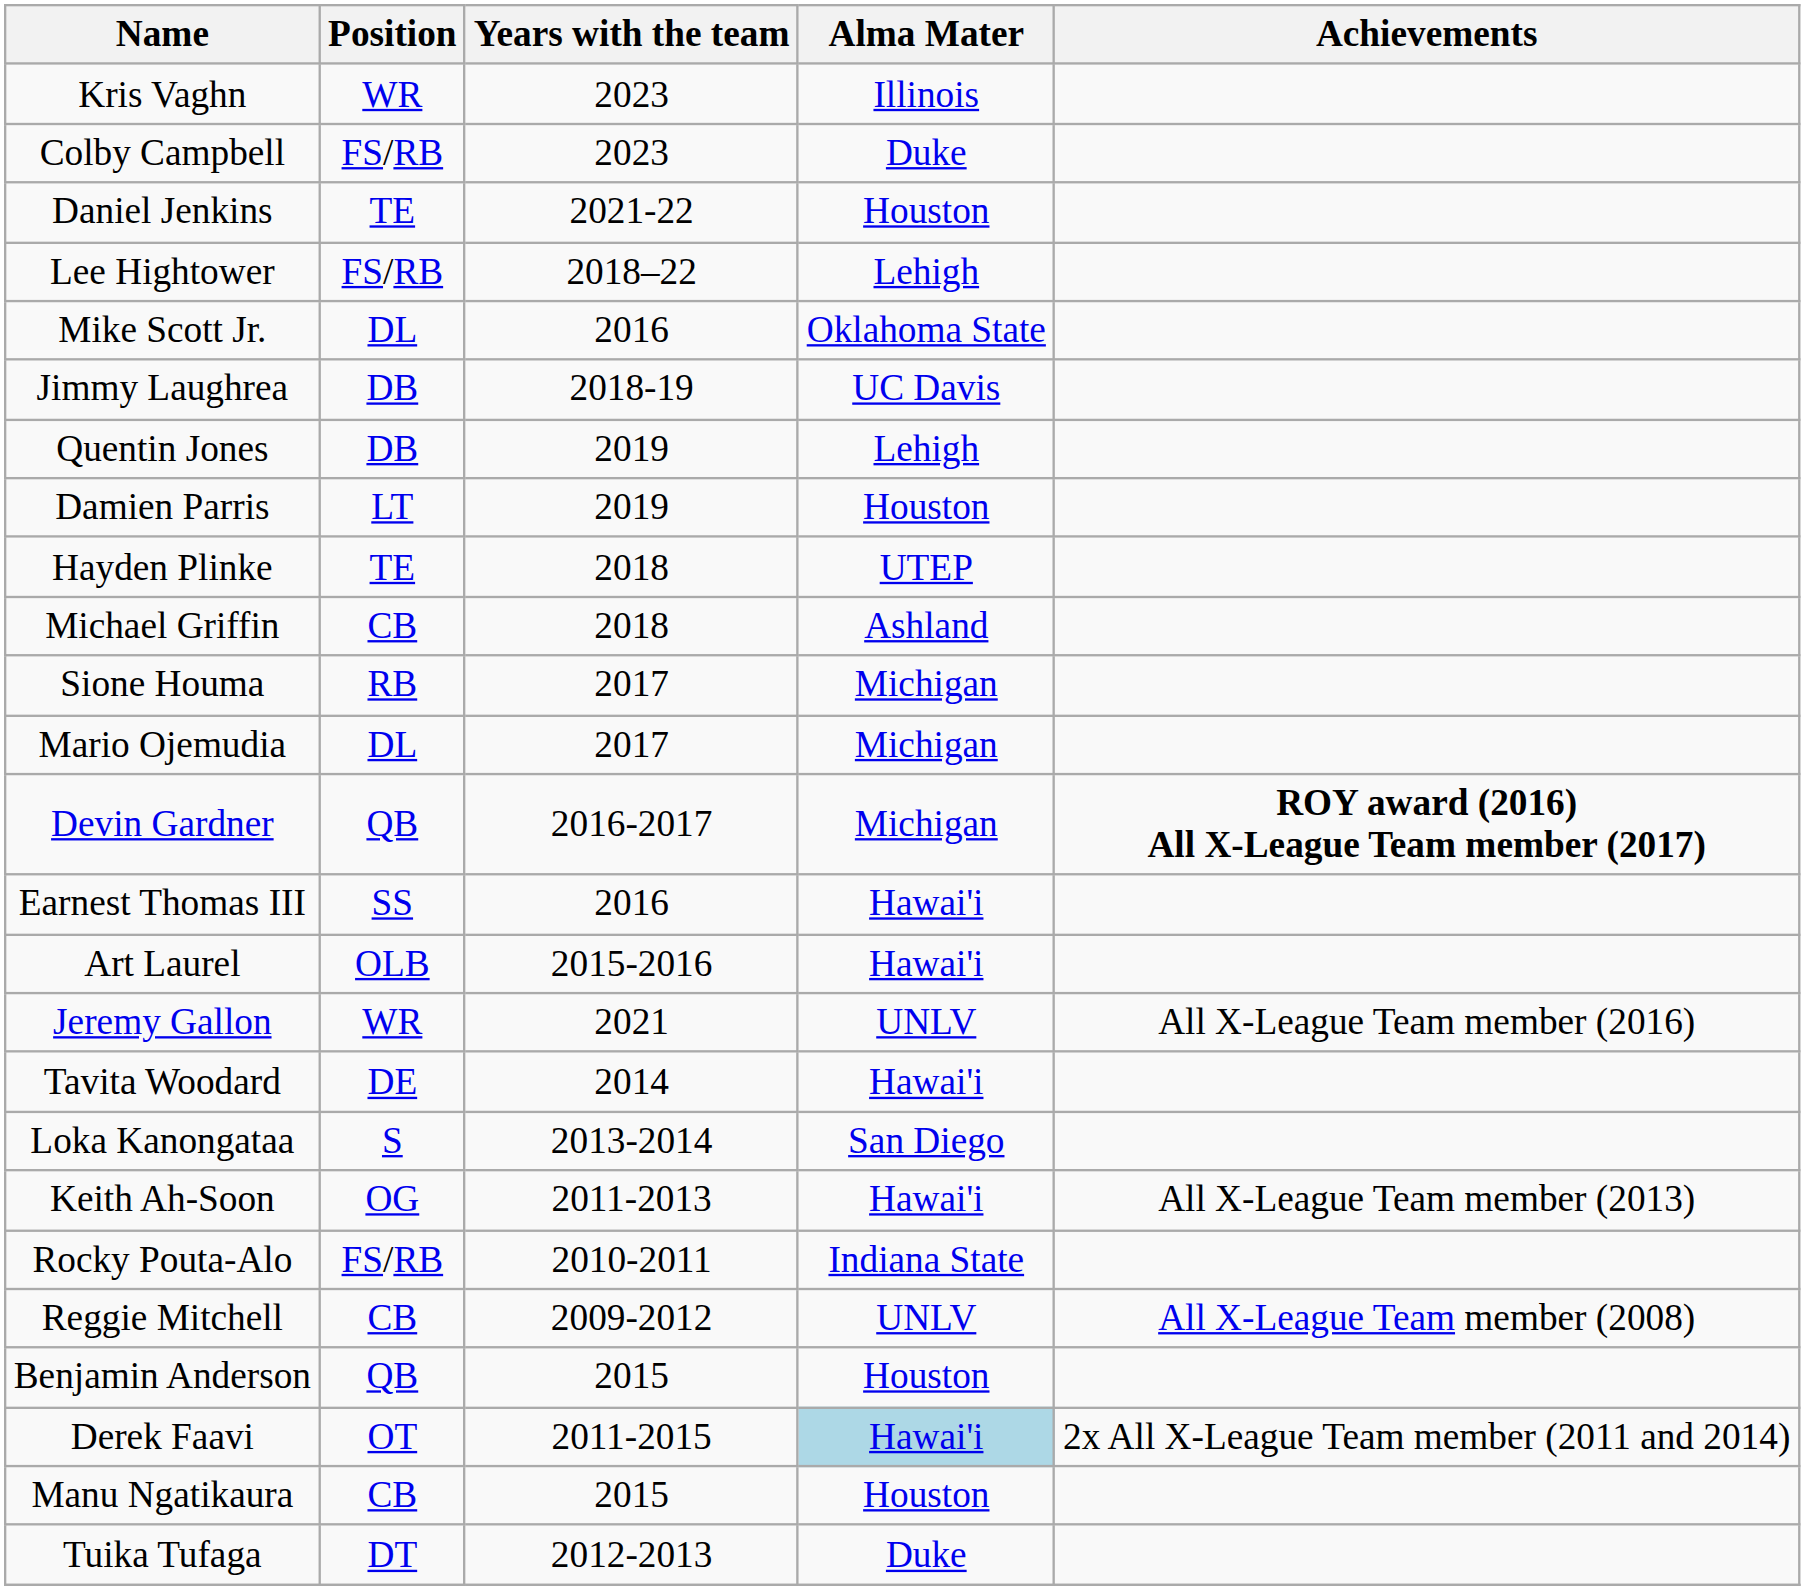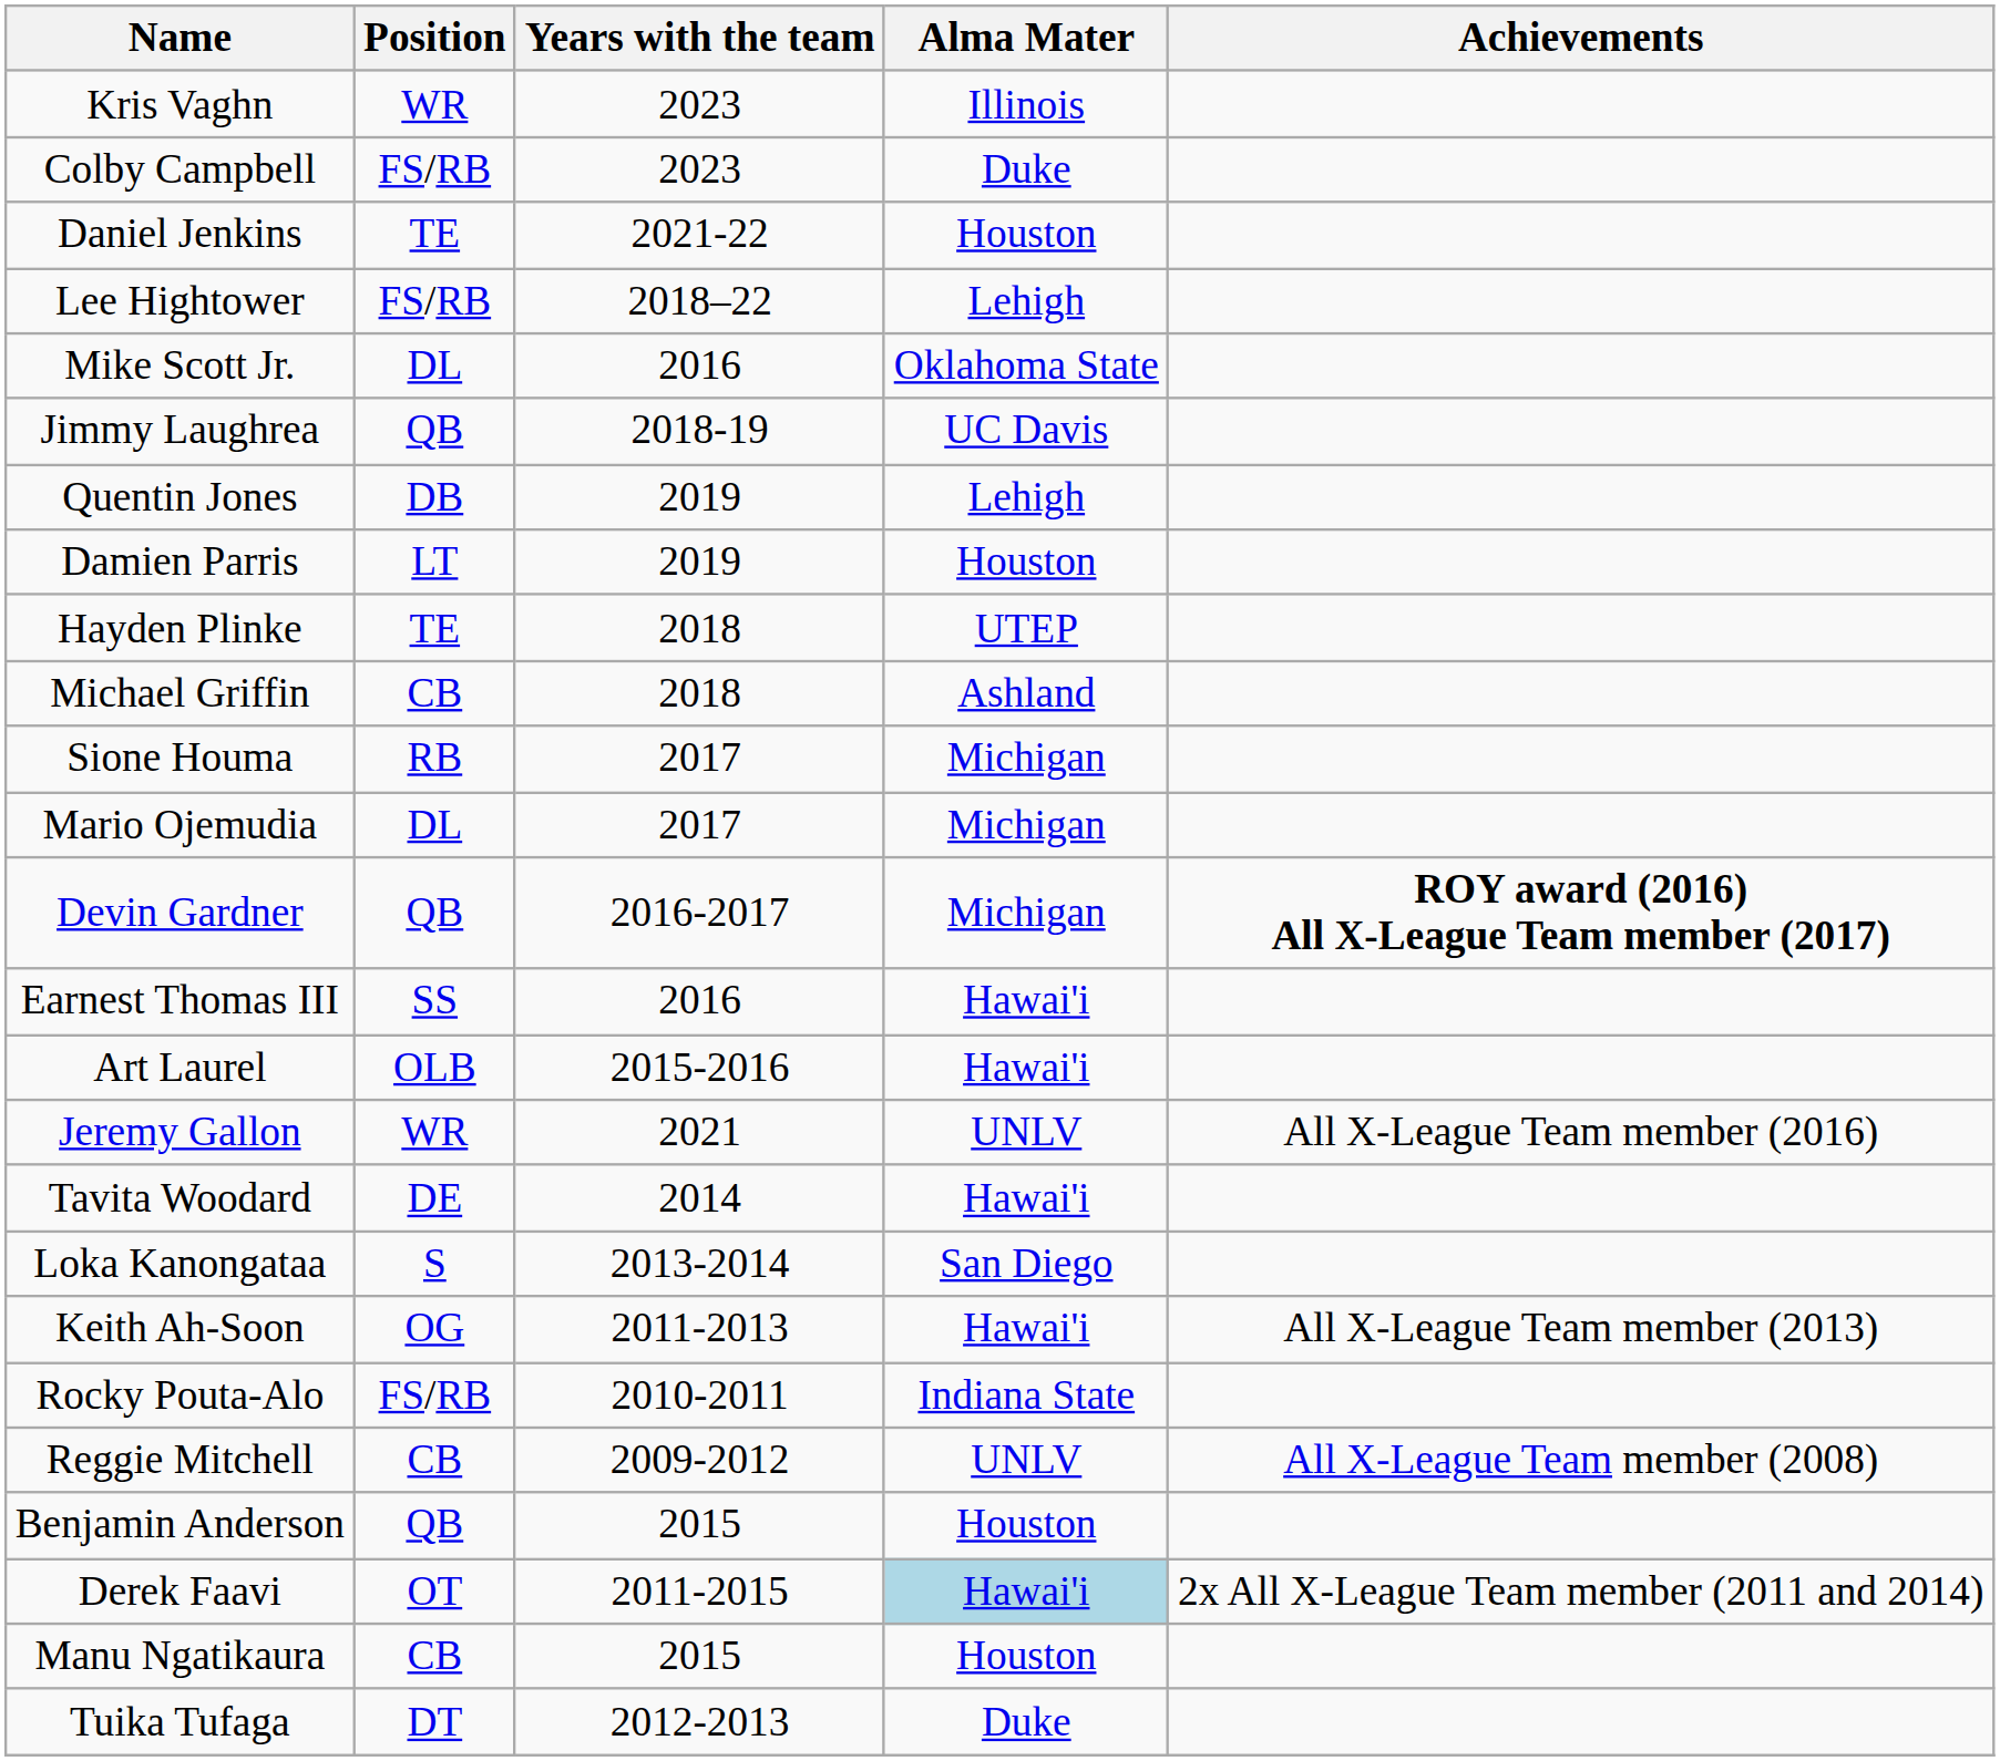Jimmy Laughrea | Position: DB -> QB
